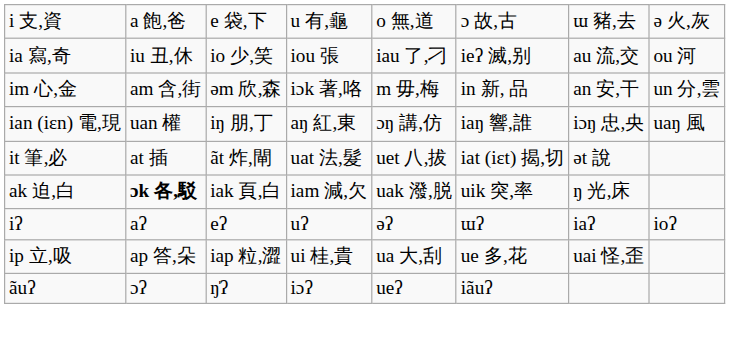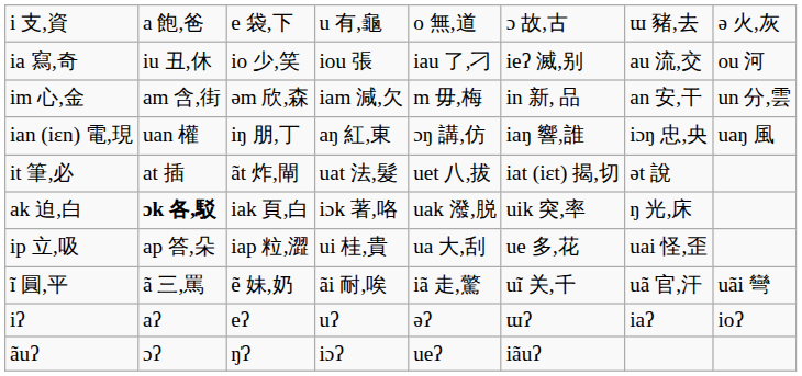im 心,金 | column 4: iɔk 著,咯 -> iam 減,欠
ak 迫,白 | column 4: iam 減,欠 -> iɔk 著,咯
rows swapped: ip 立,吸 <-> iʔ
+ row: ĩ 圓,平 | ã 三,罵 | ẽ 妹,奶 | ãi 耐,唉 | iã 走,驚 | uĩ 关,千 | uã 官,汗 | uãi 彎
